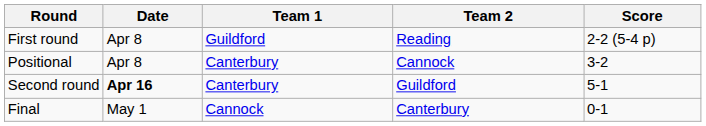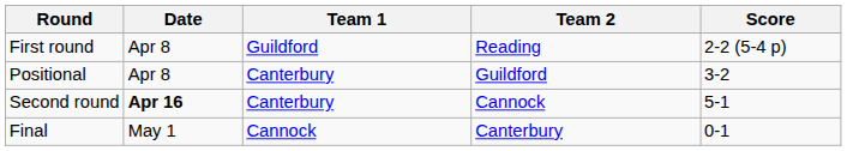Positional | Team 2: Cannock -> Guildford
Second round | Team 2: Guildford -> Cannock
